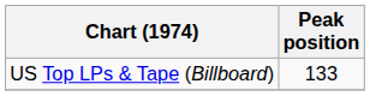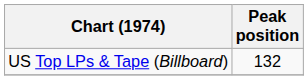US Top LPs & Tape (Billboard) | Peak position: 133 -> 132
